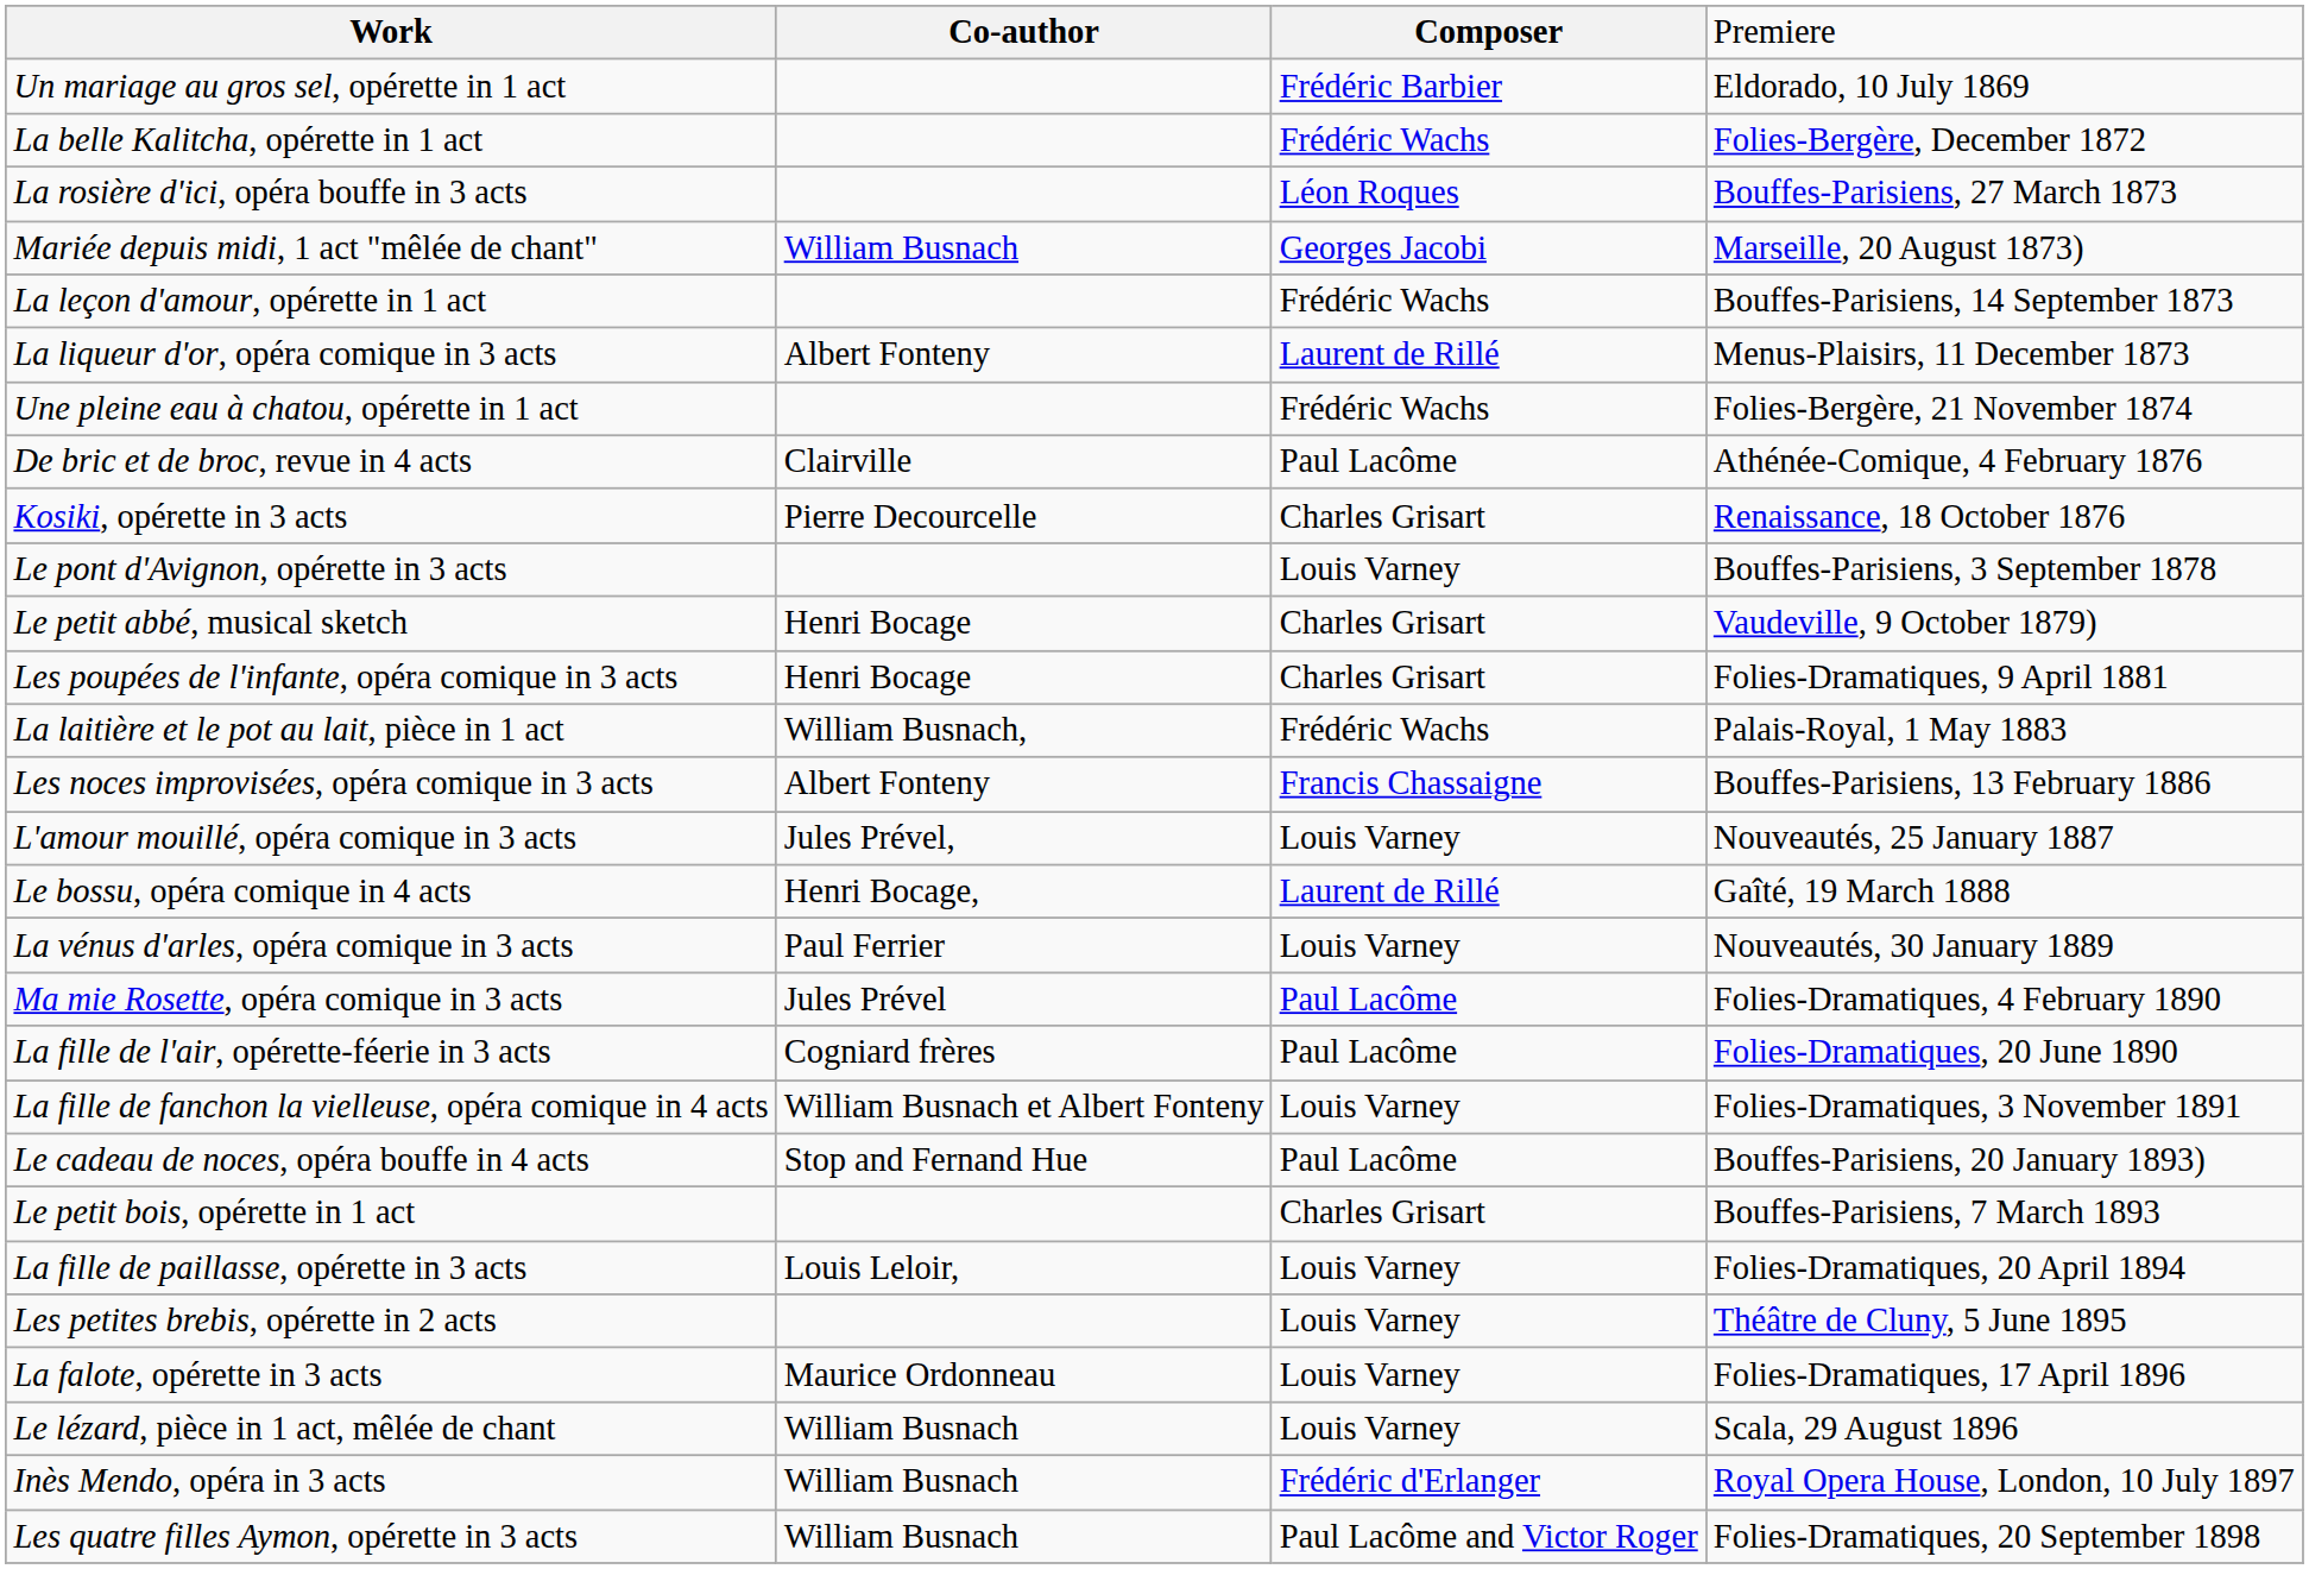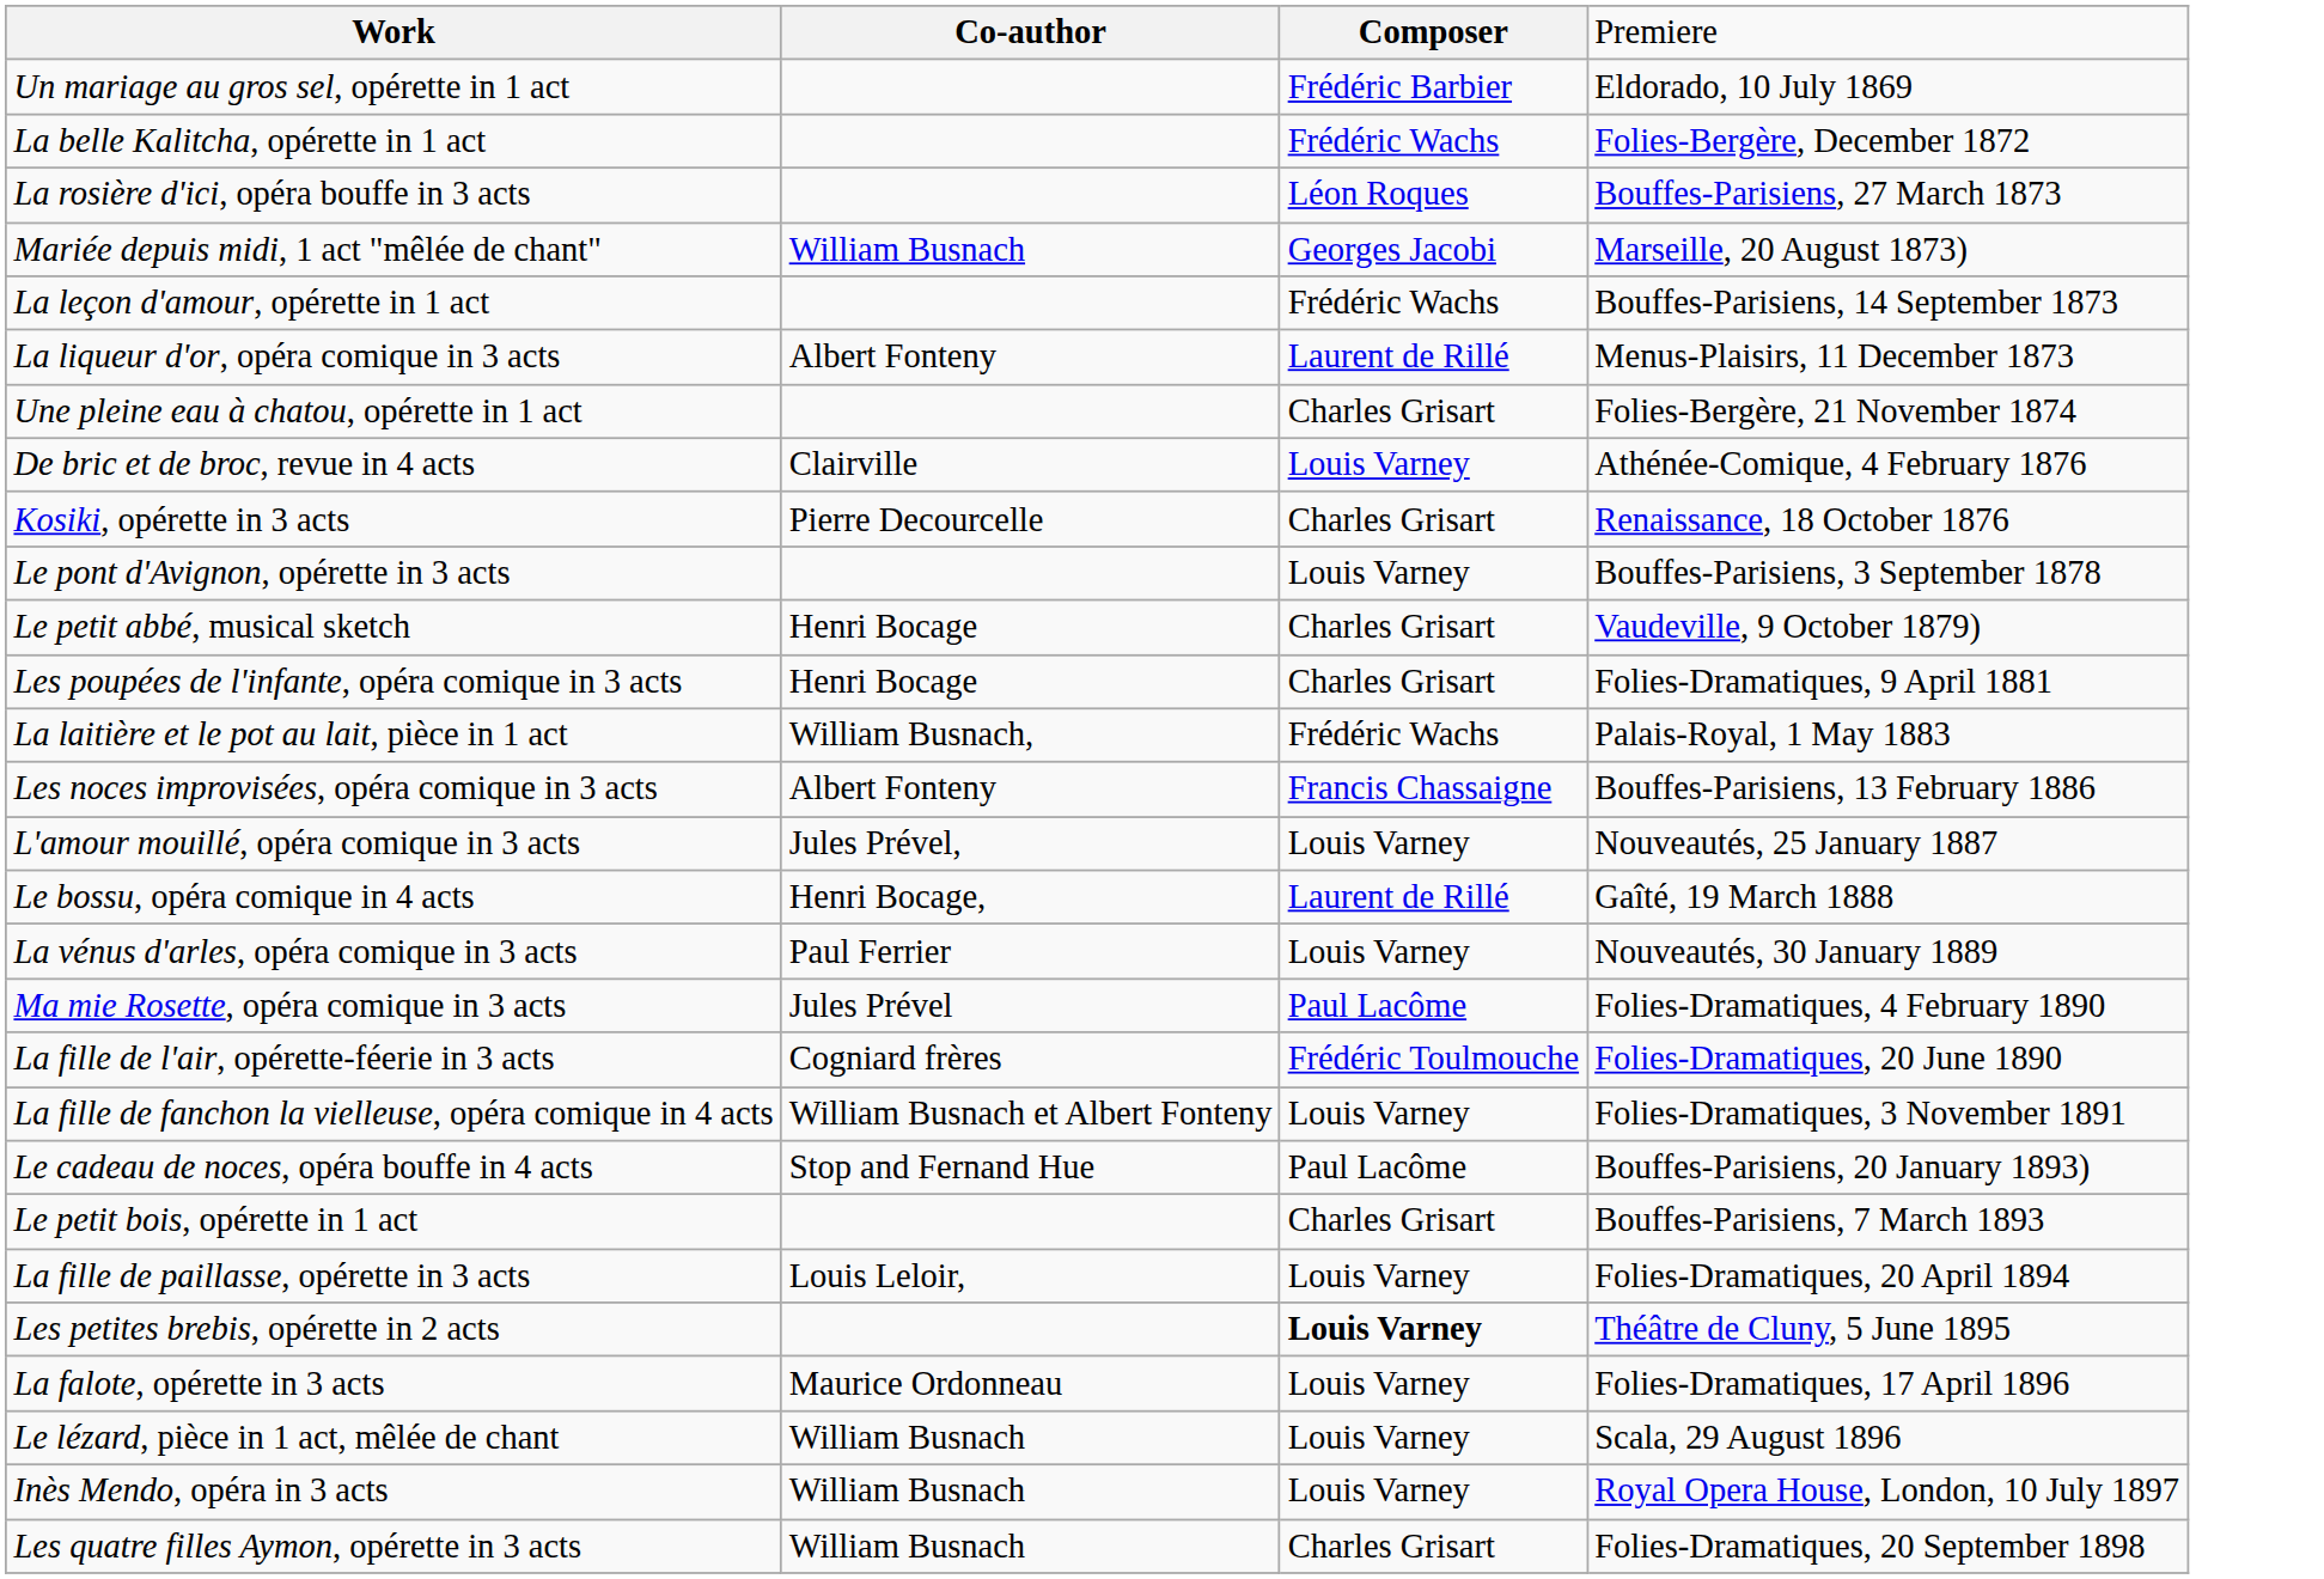Une pleine eau à chatou, opérette in 1 act | column 3: Frédéric Wachs -> Charles Grisart
De bric et de broc, revue in 4 acts | column 3: Paul Lacôme -> Louis Varney
La fille de l'air, opérette-féerie in 3 acts | column 3: Paul Lacôme -> Frédéric Toulmouche
Les petites brebis, opérette in 2 acts | column 3: normal -> bold
Inès Mendo, opéra in 3 acts | column 3: Frédéric d'Erlanger -> Louis Varney
Les quatre filles Aymon, opérette in 3 acts | column 3: Paul Lacôme and Victor Roger -> Charles Grisart
